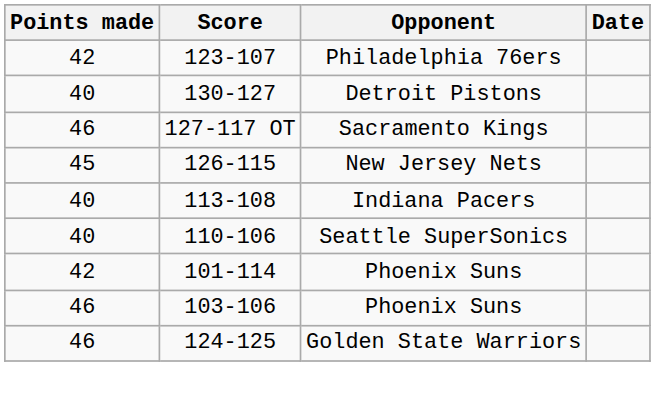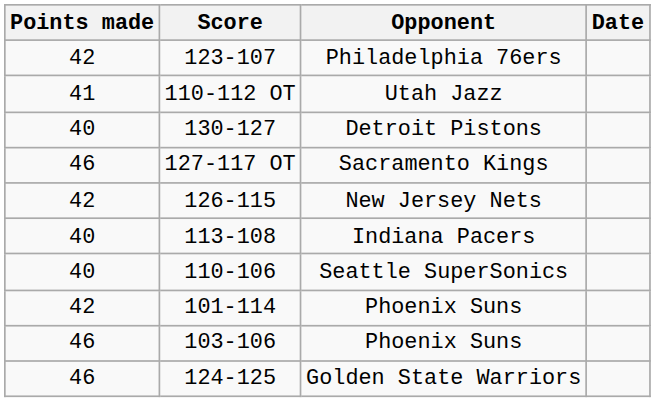+ row: 41 | 110-112 OT | Utah Jazz
New Jersey Nets | Points made: 45 -> 42
